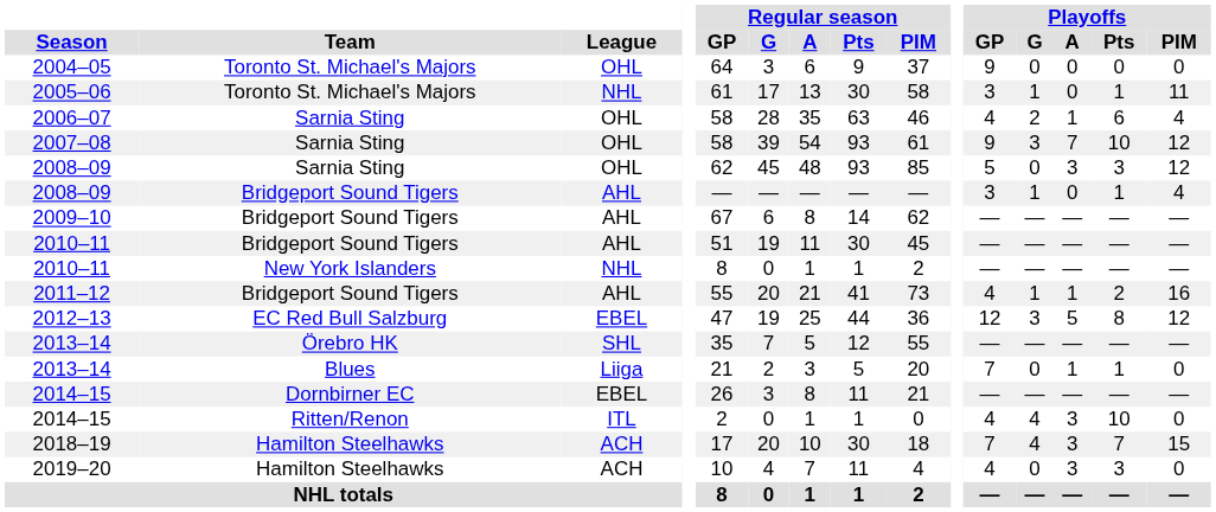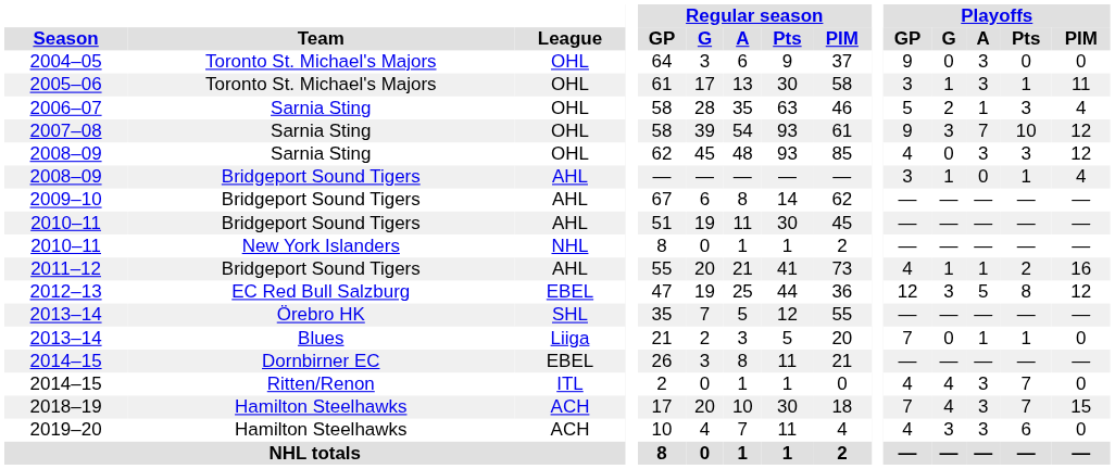2004–05 | Playoffs / A: 0 -> 3
2005–06 | League: NHL -> OHL
2005–06 | Playoffs / A: 0 -> 3
2006–07 | Playoffs / GP: 4 -> 5
2006–07 | Playoffs / Pts: 6 -> 3
2008–09 / Sarnia Sting | Playoffs / GP: 5 -> 4
2014–15 / Ritten/Renon | Playoffs / Pts: 10 -> 7
2019–20 | Playoffs / G: 0 -> 3
2019–20 | Playoffs / Pts: 3 -> 6
